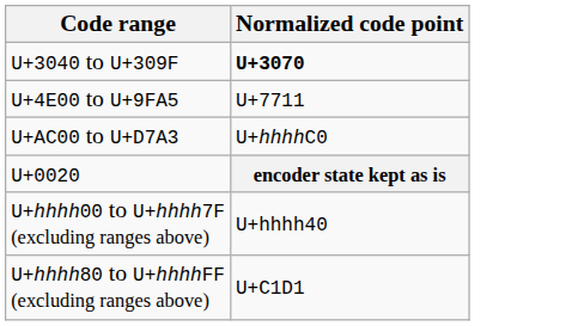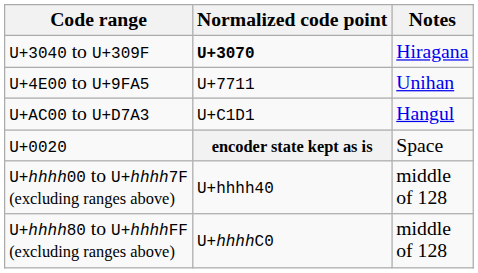+ column: Notes | Hiragana | Unihan | Hangul | Space | middle of 128 | middle of 128
U+AC00 to U+D7A3 | Normalized code point: U+hhhhC0 -> U+C1D1
U+hhhh80 to U+hhhhFF (excluding ranges above) | Normalized code point: U+C1D1 -> U+hhhhC0
